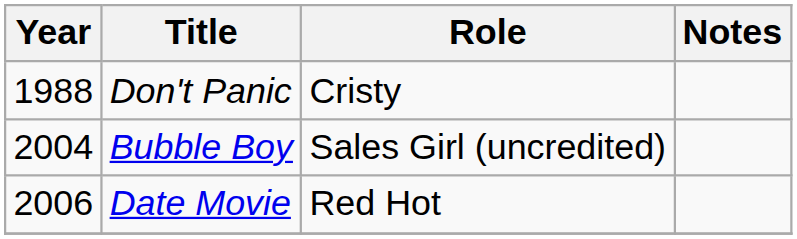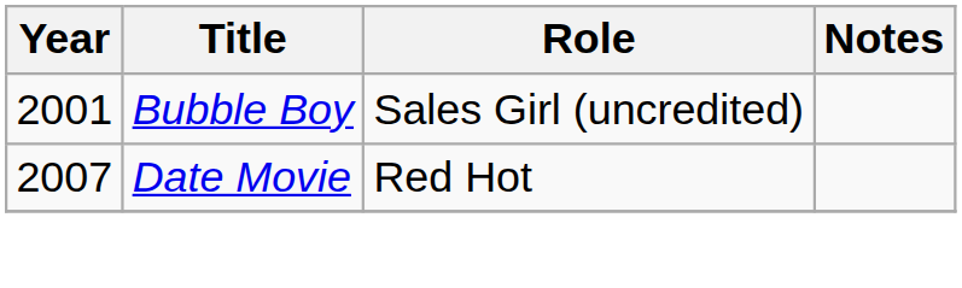- row: 1988 | Don't Panic | Cristy
Bubble Boy | Year: 2004 -> 2001
Date Movie | Year: 2006 -> 2007
